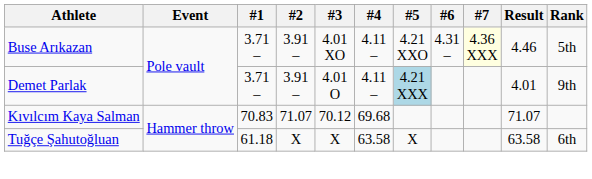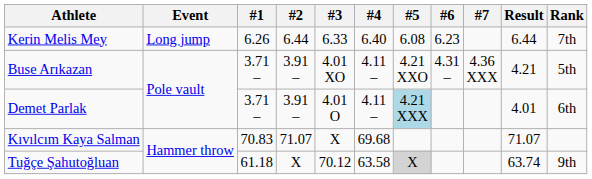+ row: Kerin Melis Mey | Long jump | 6.26 | 6.44 | 6.33 | 6.40 | 6.08 | 6.23 | 6.44 | 7th
Buse Arıkazan | #7: lightyellow background -> no background
Buse Arıkazan | Result: 4.46 -> 4.21
Demet Parlak | Rank: 9th -> 6th
Kıvılcım Kaya Salman | #3: 70.12 -> X
Tuğçe Şahutoğluan | #3: X -> 70.12
Tuğçe Şahutoğluan | #5: no background -> lightgrey background
Tuğçe Şahutoğluan | Result: 63.58 -> 63.74
Tuğçe Şahutoğluan | Rank: 6th -> 9th
